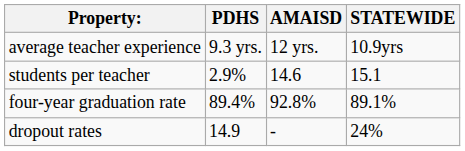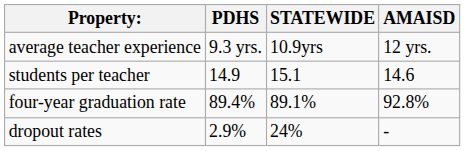columns swapped: AMAISD <-> STATEWIDE
students per teacher | PDHS: 2.9% -> 14.9
dropout rates | PDHS: 14.9 -> 2.9%
